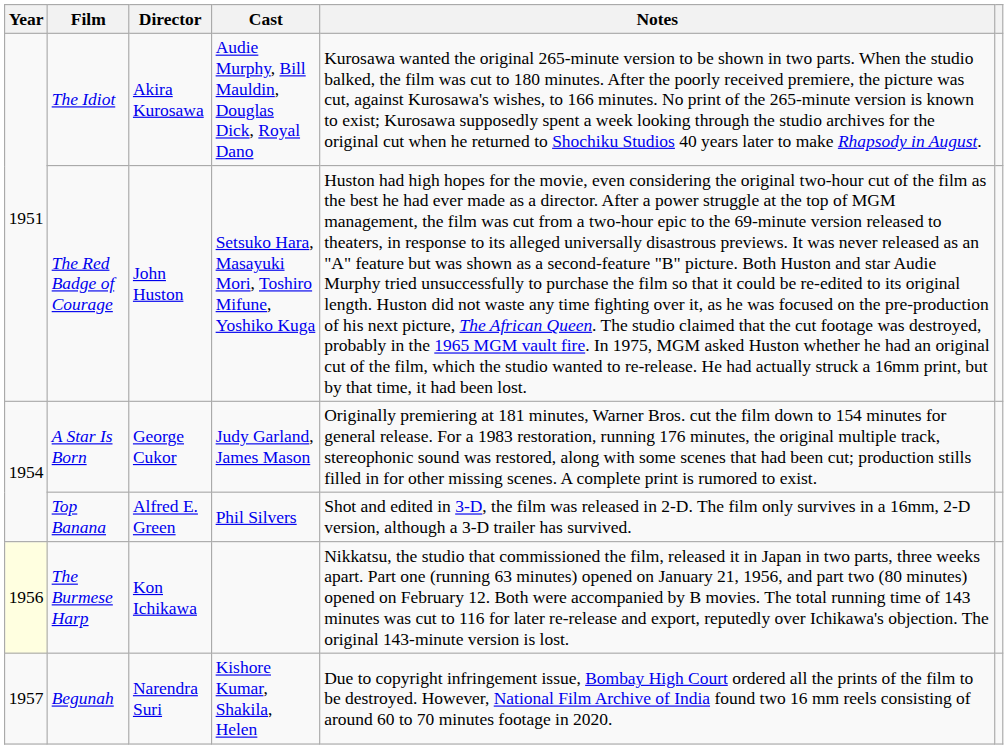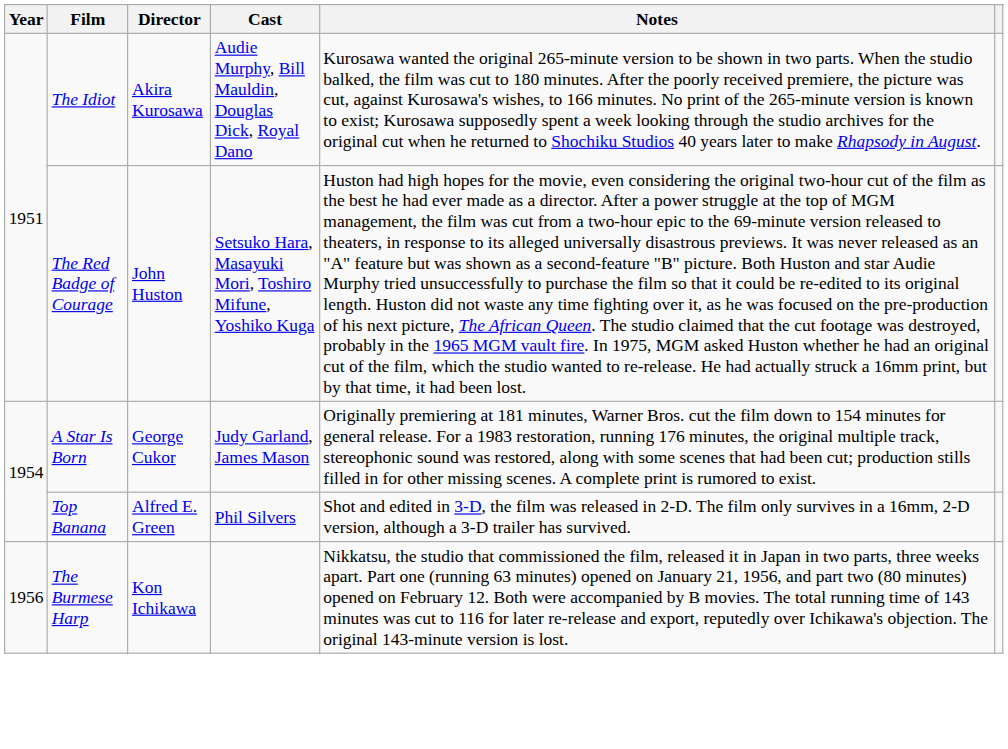The Burmese Harp | Year: lightyellow background -> no background
- row: 1957 | Begunah | Narendra Suri | Kishore Kumar, Shakila, Helen | Due to copyright infringement issue, Bombay High Court ordered all the prints of the film to be destroyed. However, National Film Archive of India found two 16 mm reels consisting of around 60 to 70 minutes footage in 2020.
